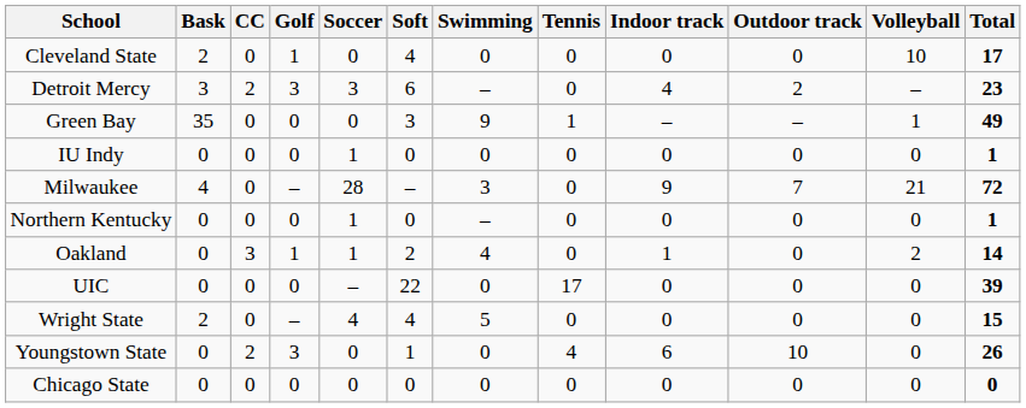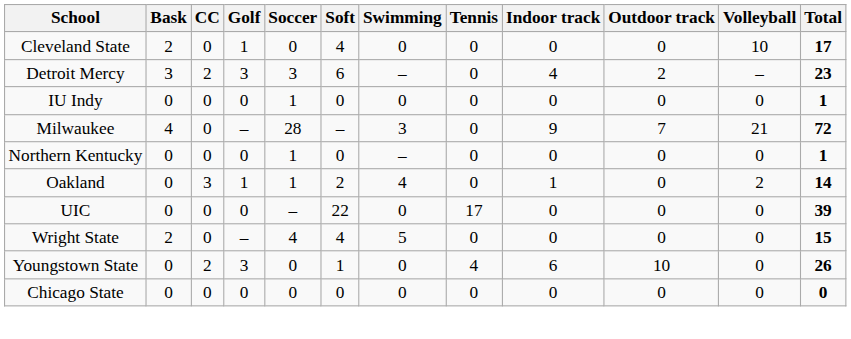- row: Green Bay | 35 | 0 | 0 | 0 | 3 | 9 | 1 | – | – | 1 | 49
